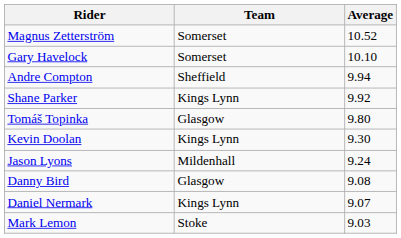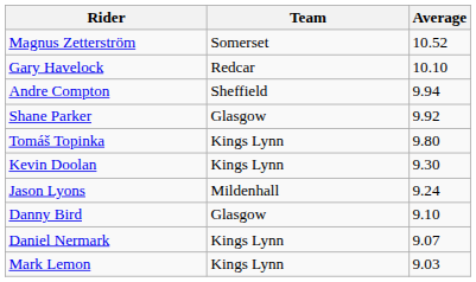Gary Havelock | Team: Somerset -> Redcar
Shane Parker | Team: Kings Lynn -> Glasgow
Tomáš Topinka | Team: Glasgow -> Kings Lynn
Danny Bird | Average: 9.08 -> 9.10
Mark Lemon | Team: Stoke -> Kings Lynn
